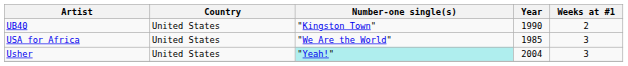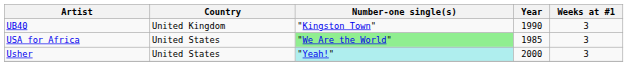UB40 | Country: United States -> United Kingdom
UB40 | Weeks at #1: 2 -> 3
USA for Africa | Number-one single(s): no background -> lightgreen background
Usher | Year: 2004 -> 2000
